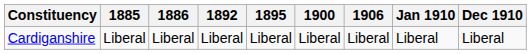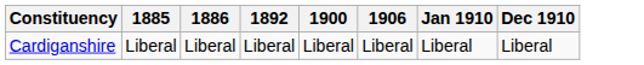- column: 1895 | Liberal
